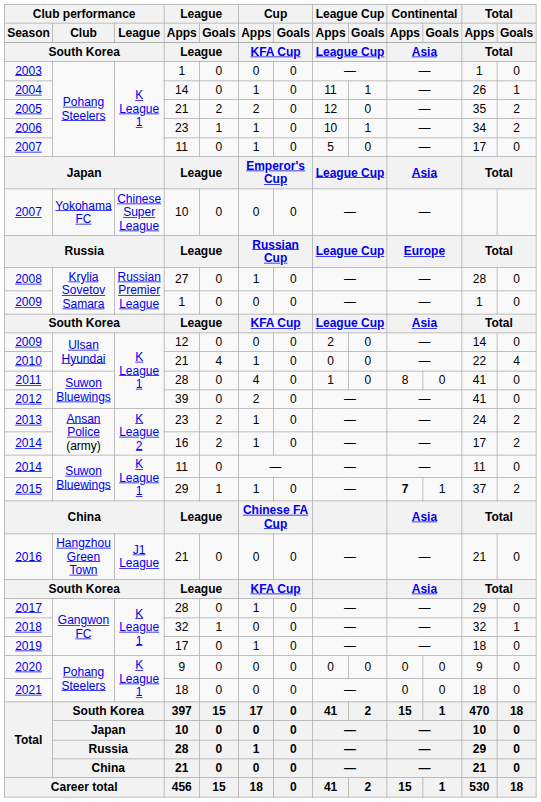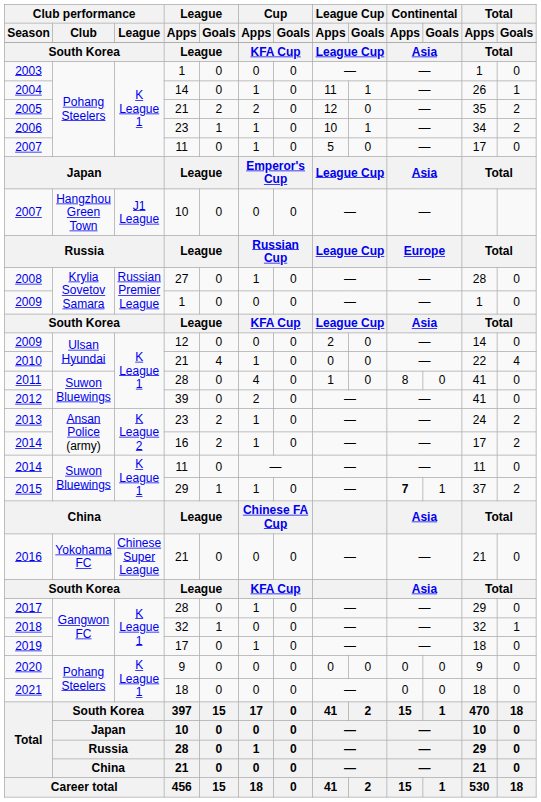2007 / 10 | Club performance / Club: Yokohama FC -> Hangzhou Green Town
2007 / 10 | Club performance / League: Chinese Super League -> J1 League
2016 | Club performance / Club: Hangzhou Green Town -> Yokohama FC
2016 | Club performance / League: J1 League -> Chinese Super League
